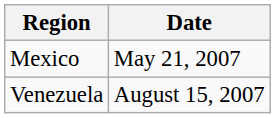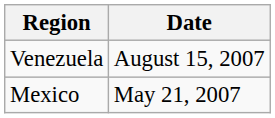rows swapped: Mexico <-> Venezuela
